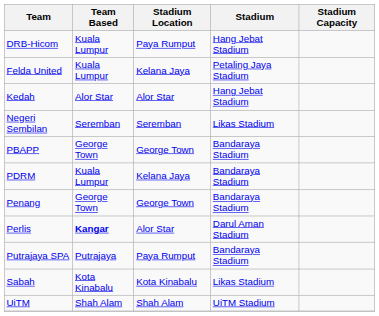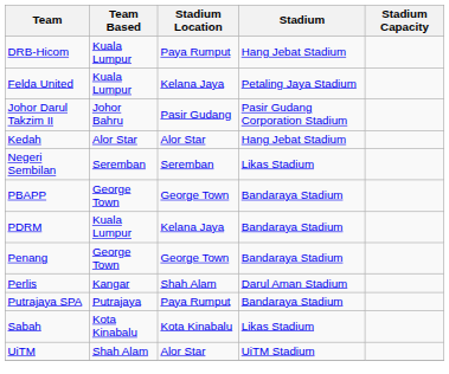+ row: Johor Darul Takzim II | Johor Bahru | Pasir Gudang | Pasir Gudang Corporation Stadium
Perlis | Team Based: bold -> normal
Perlis | Stadium Location: Alor Star -> Shah Alam
UiTM | Stadium Location: Shah Alam -> Alor Star
